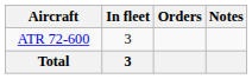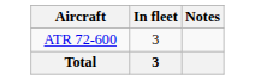- column: Orders
